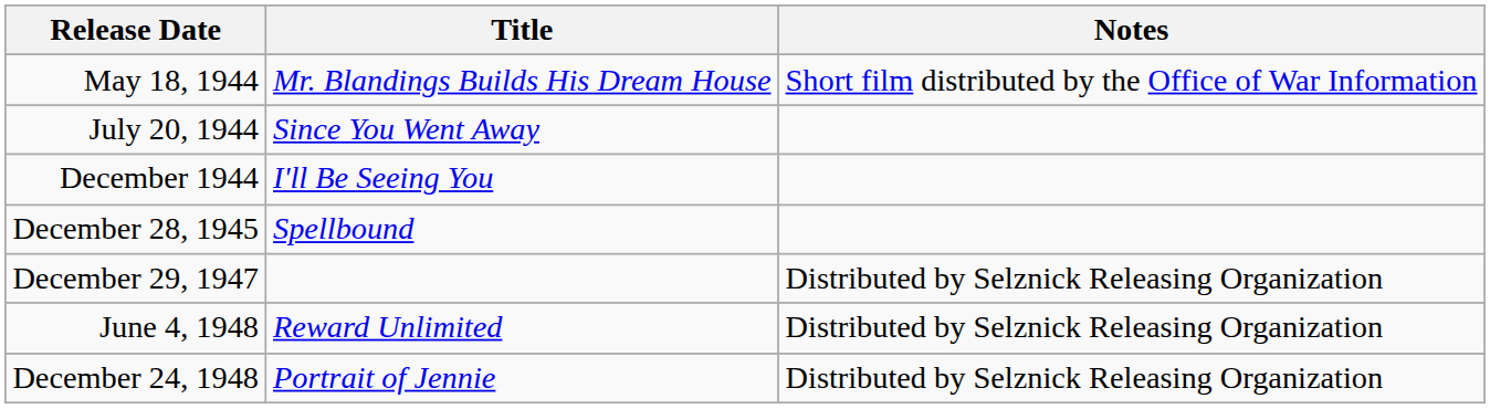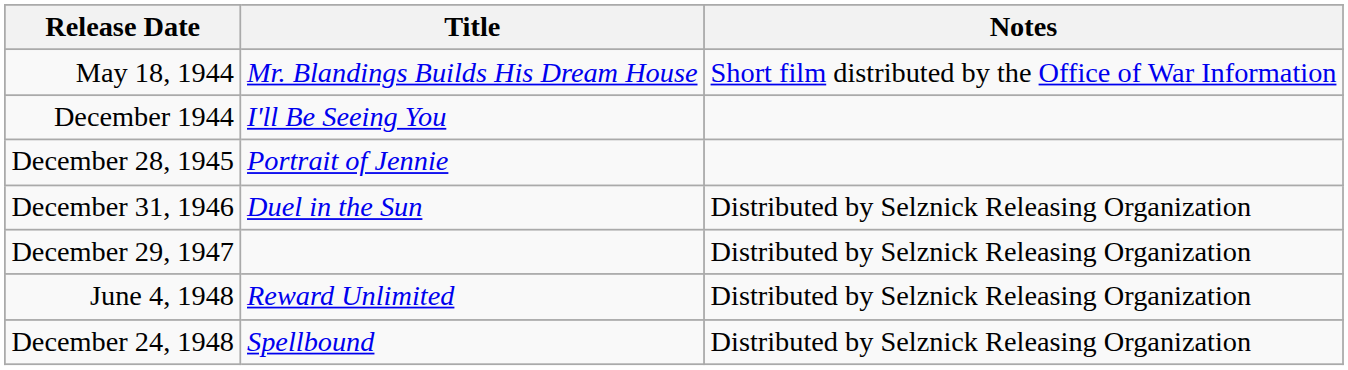- row: July 20, 1944 | Since You Went Away
December 28, 1945 | Title: Spellbound -> Portrait of Jennie
+ row: December 31, 1946 | Duel in the Sun | Distributed by Selznick Releasing Organization
December 24, 1948 | Title: Portrait of Jennie -> Spellbound
